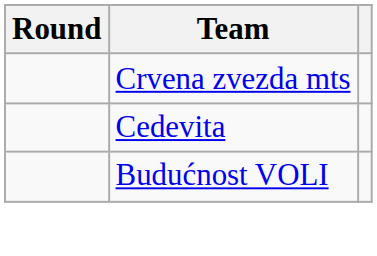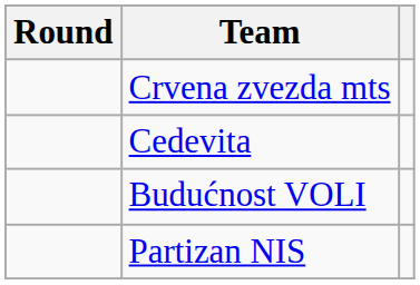+ row: Partizan NIS
